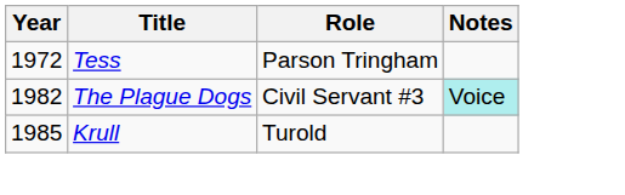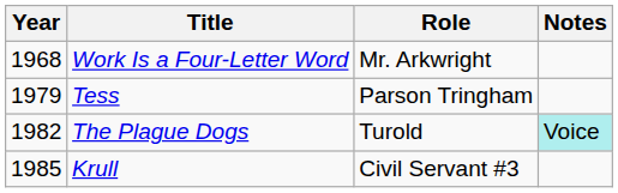+ row: 1968 | Work Is a Four-Letter Word | Mr. Arkwright
Tess | Year: 1972 -> 1979
The Plague Dogs | Role: Civil Servant #3 -> Turold
Krull | Role: Turold -> Civil Servant #3
